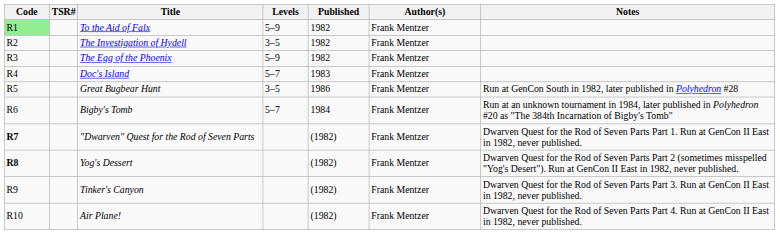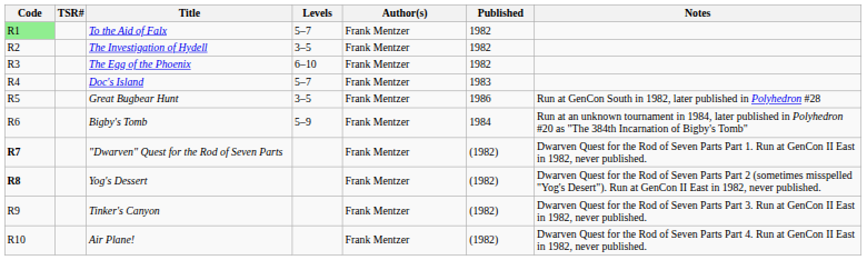columns swapped: Author(s) <-> Published
To the Aid of Falx | Levels: 5–9 -> 5–7
The Egg of the Phoenix | Levels: 5–9 -> 6–10
Bigby's Tomb | Levels: 5–7 -> 5–9
